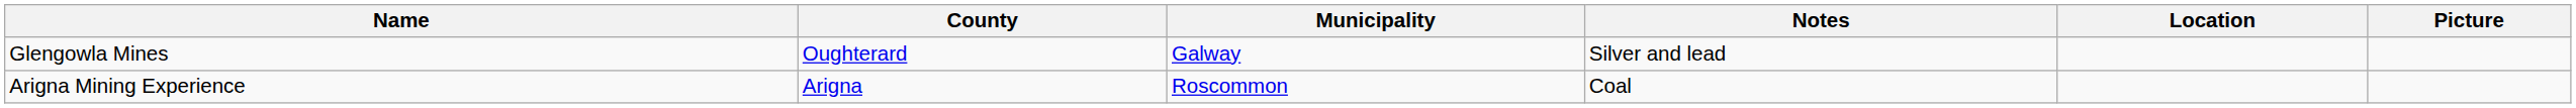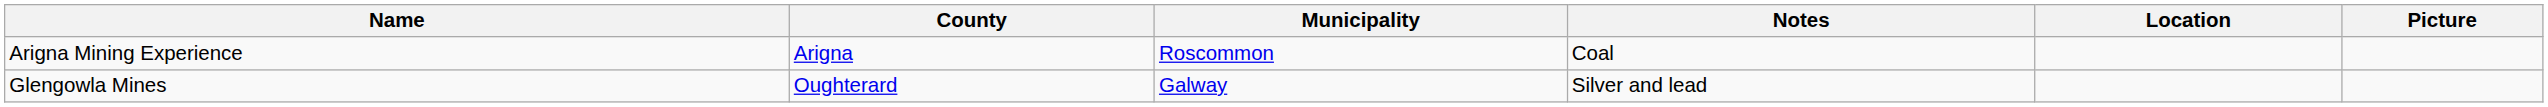rows swapped: Glengowla Mines <-> Arigna Mining Experience
